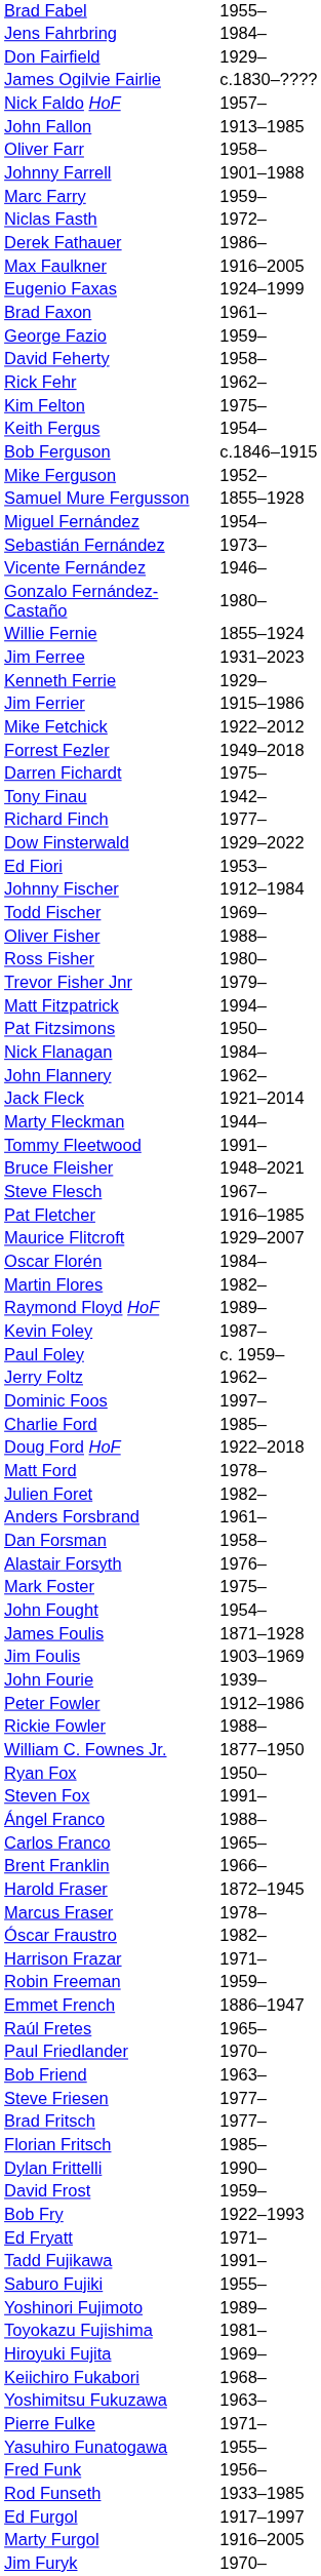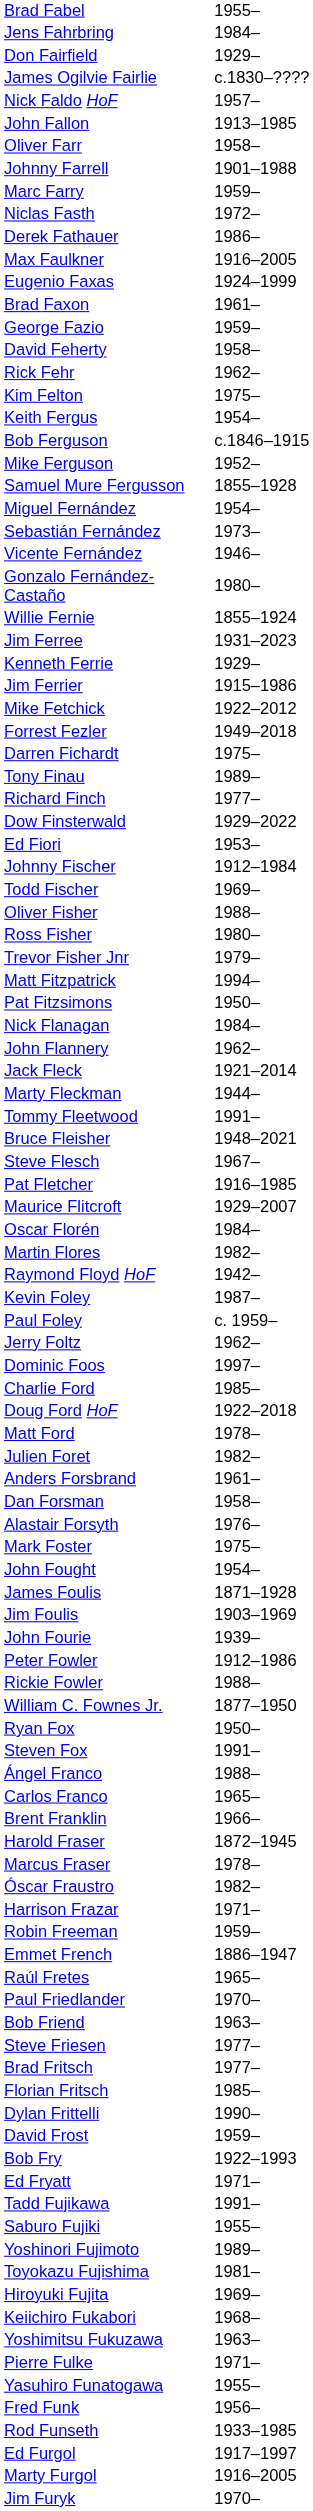Tony Finau | column 2: 1942– -> 1989–
Raymond Floyd HoF | column 2: 1989– -> 1942–
